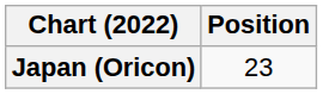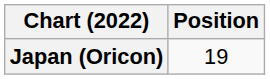Japan (Oricon) | Position: 23 -> 19
